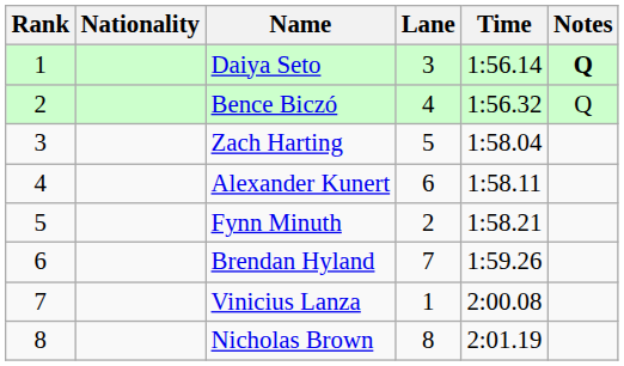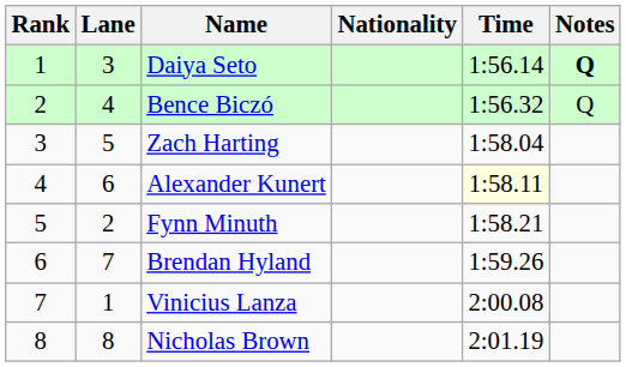columns swapped: Lane <-> Nationality
Alexander Kunert | Time: no background -> lightyellow background
